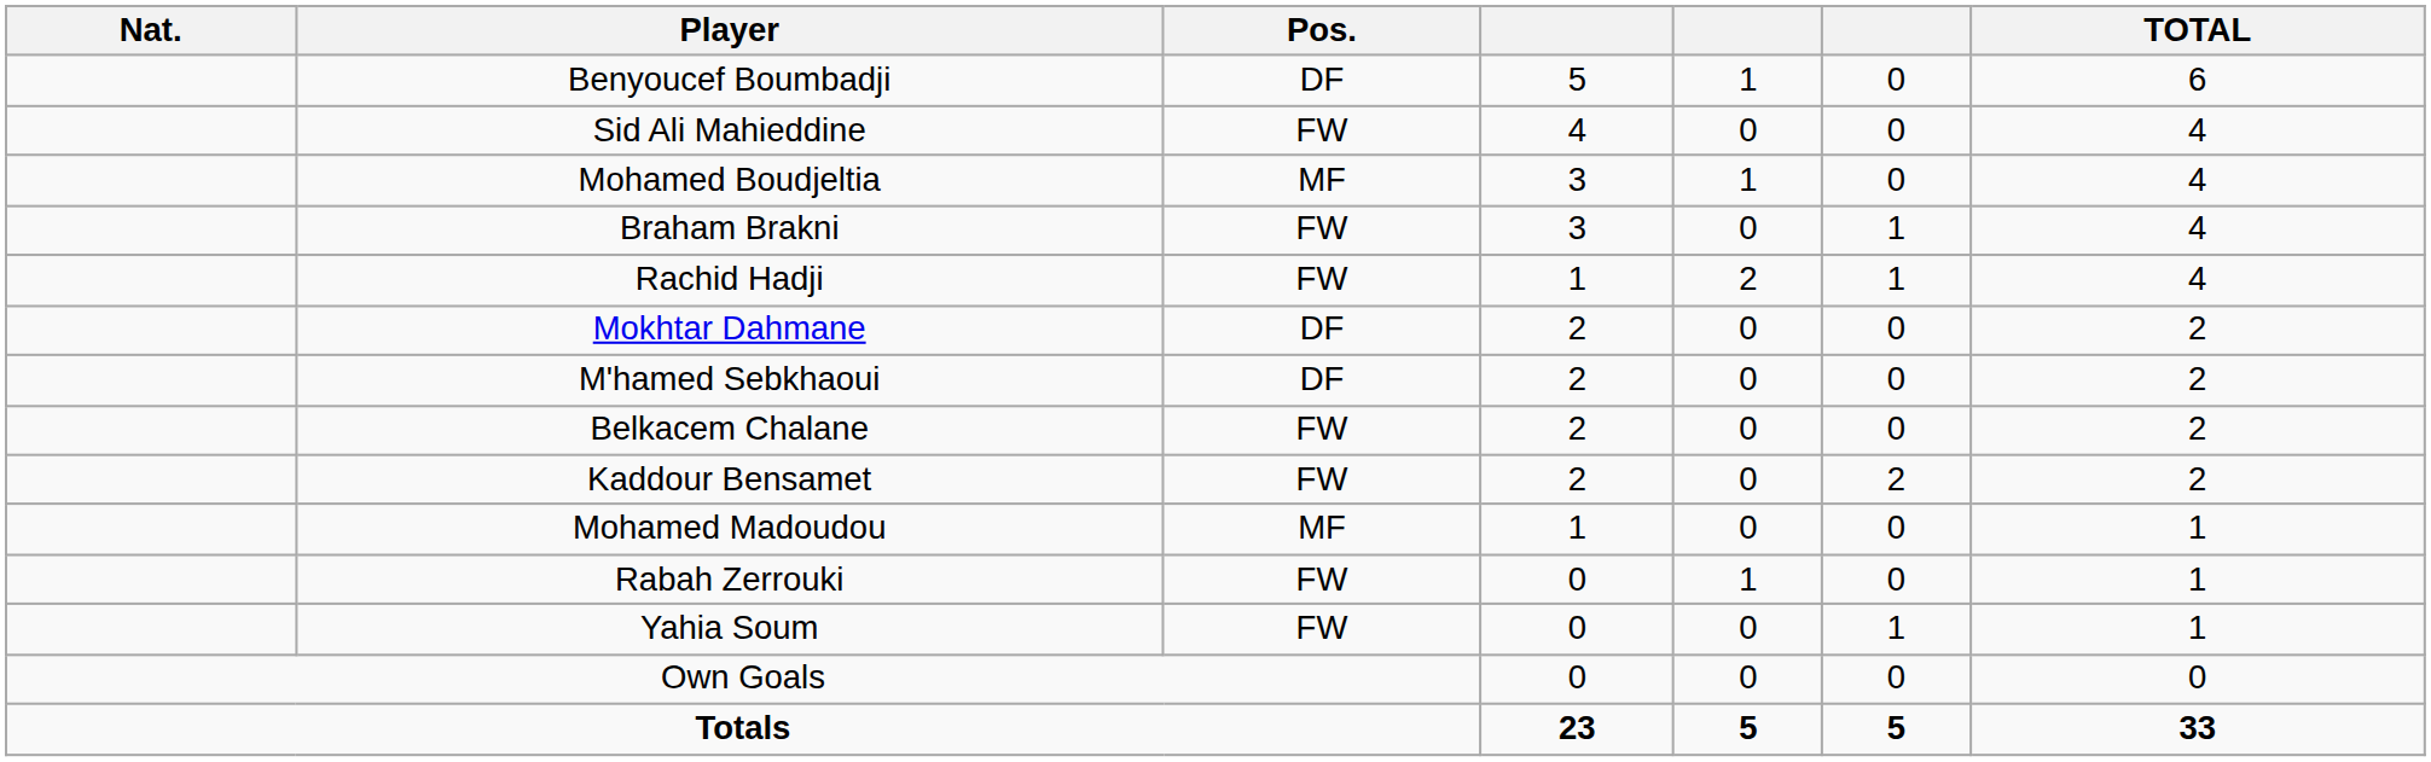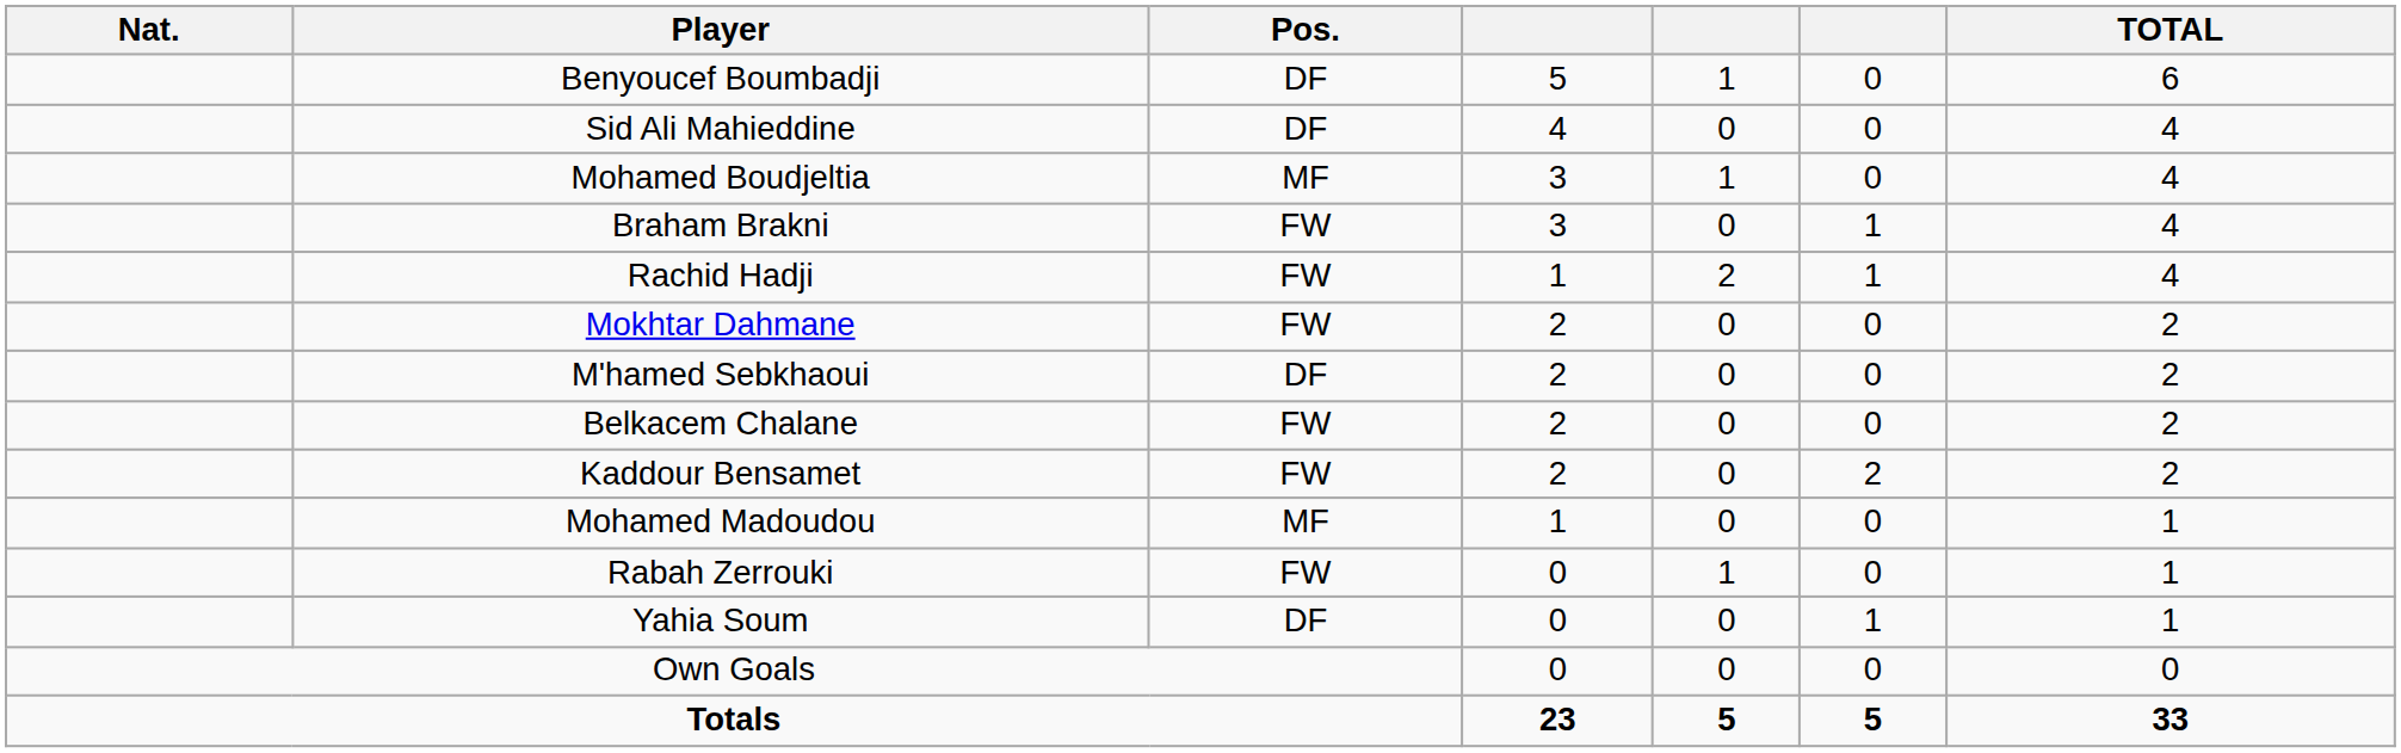Sid Ali Mahieddine | Pos.: FW -> DF
Mokhtar Dahmane | Pos.: DF -> FW
Yahia Soum | Pos.: FW -> DF
